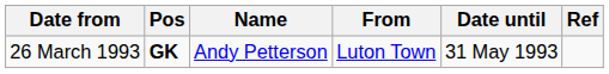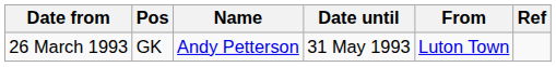columns swapped: From <-> Date until
26 March 1993 | Pos: bold -> normal
